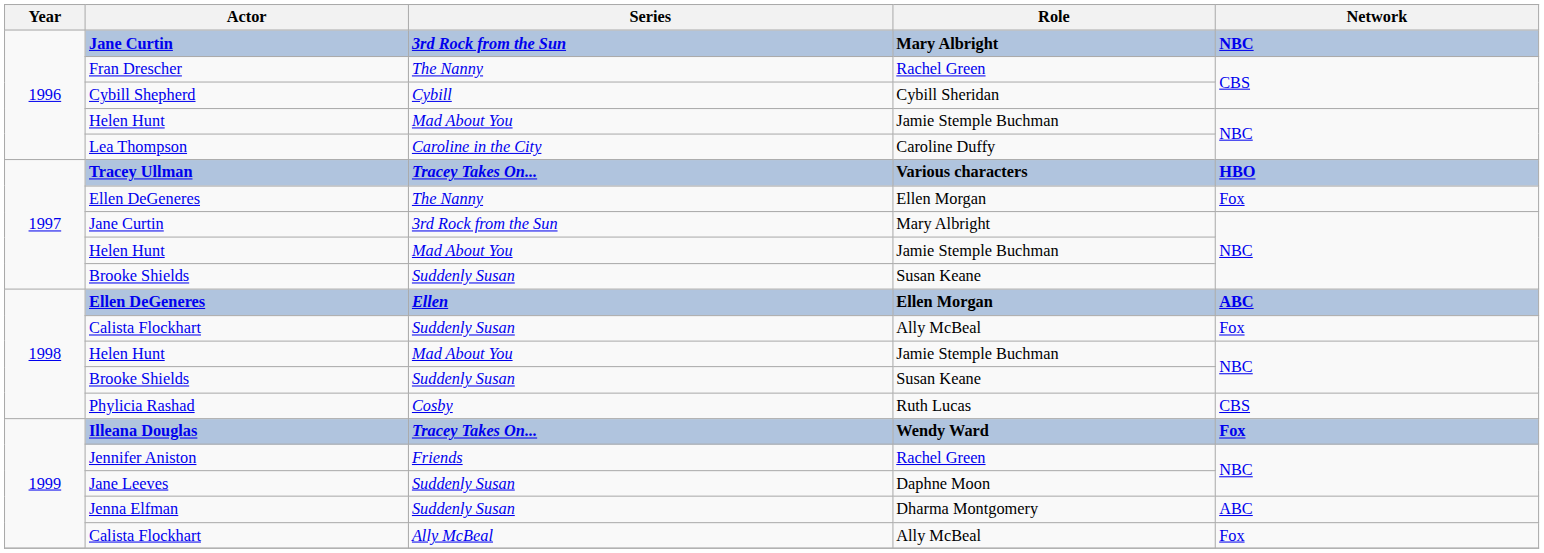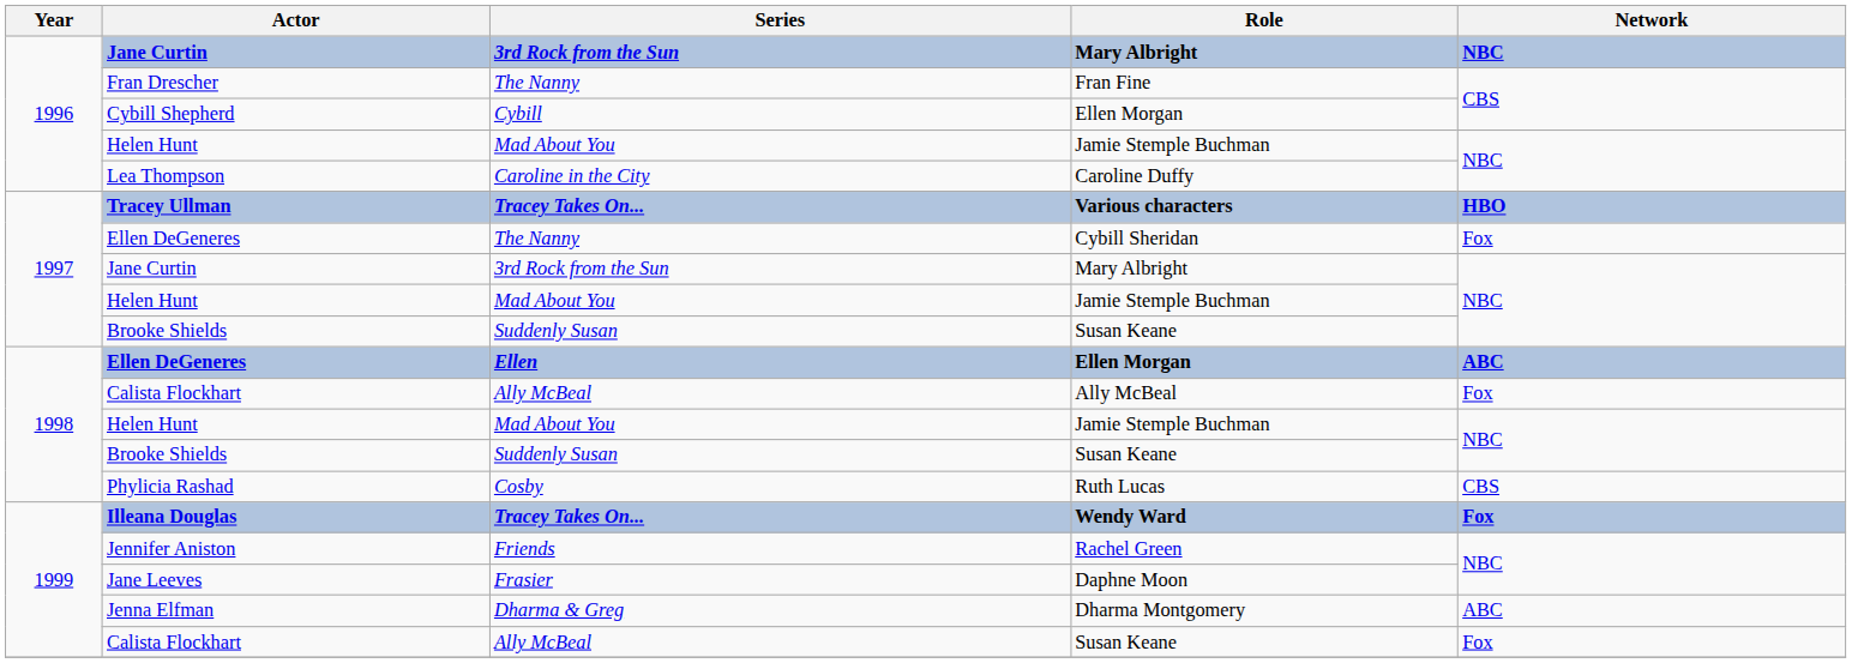Fran Drescher | Role: Rachel Green -> Fran Fine
Cybill Shepherd | Role: Cybill Sheridan -> Ellen Morgan
1997 / Ellen DeGeneres | Role: Ellen Morgan -> Cybill Sheridan
1998 / Calista Flockhart | Series: Suddenly Susan -> Ally McBeal
Jane Leeves | Series: Suddenly Susan -> Frasier
Jenna Elfman | Series: Suddenly Susan -> Dharma & Greg
1999 / Calista Flockhart | Role: Ally McBeal -> Susan Keane
